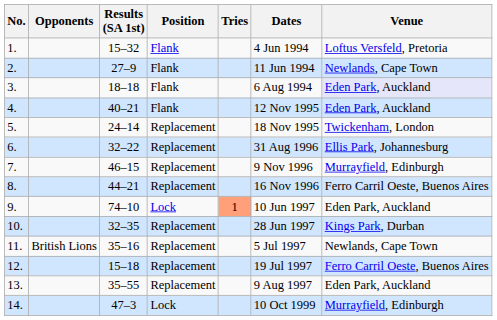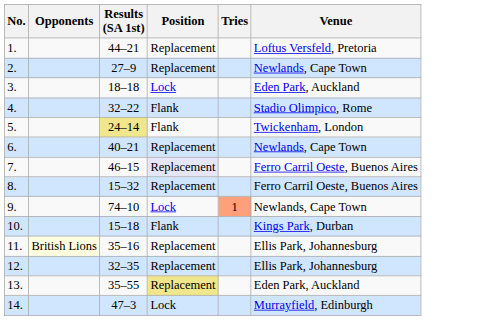- column: Dates | 4 Jun 1994 | 11 Jun 1994 | 6 Aug 1994 | 12 Nov 1995 | 18 Nov 1995 | 31 Aug 1996 | 9 Nov 1996 | 16 Nov 1996 | 10 Jun 1997 | 28 Jun 1997 | 5 Jul 1997 | 19 Jul 1997 | 9 Aug 1997 | 10 Oct 1999
1. | Results (SA 1st): 15–32 -> 44–21
1. | Position: Flank -> Replacement
2. | Position: Flank -> Replacement
3. | Position: Flank -> Lock
3. | Venue: lavender background -> no background
4. | Results (SA 1st): 40–21 -> 32–22
4. | Venue: Eden Park, Auckland -> Stadio Olimpico, Rome
5. | Results (SA 1st): no background -> khaki background
5. | Position: Replacement -> Flank
6. | Results (SA 1st): 32–22 -> 40–21
6. | Venue: Ellis Park, Johannesburg -> Newlands, Cape Town
7. | Position: no background -> lavender background
7. | Venue: Murrayfield, Edinburgh -> Ferro Carril Oeste, Buenos Aires
8. | Results (SA 1st): 44–21 -> 15–32
9. | Venue: Eden Park, Auckland -> Newlands, Cape Town
10. | Results (SA 1st): 32–35 -> 15–18
10. | Position: Replacement -> Flank
11. | Opponents: no background -> lightyellow background
11. | Venue: Newlands, Cape Town -> Ellis Park, Johannesburg
12. | Results (SA 1st): 15–18 -> 32–35
12. | Venue: Ferro Carril Oeste, Buenos Aires -> Ellis Park, Johannesburg
13. | Position: no background -> khaki background
